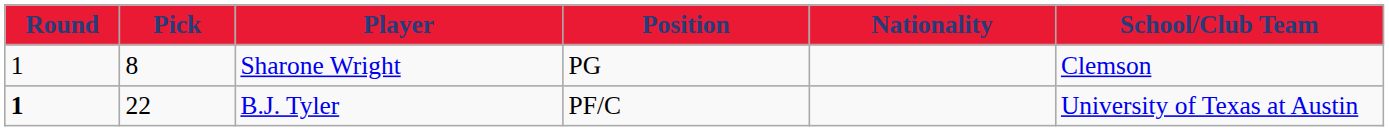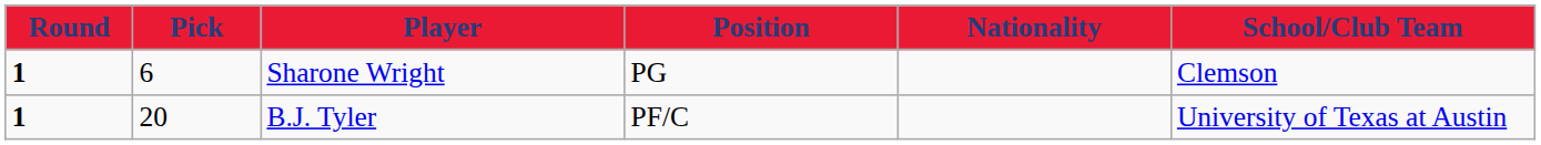Sharone Wright | Round: normal -> bold
Sharone Wright | Pick: 8 -> 6
B.J. Tyler | Pick: 22 -> 20
